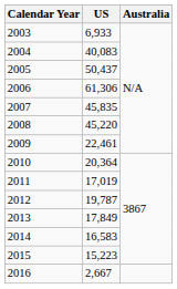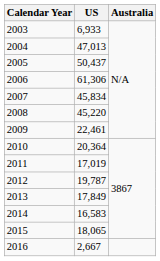2004 | US: 40,083 -> 47,013
2007 | US: 45,835 -> 45,834
2015 | US: 15,223 -> 18,065
